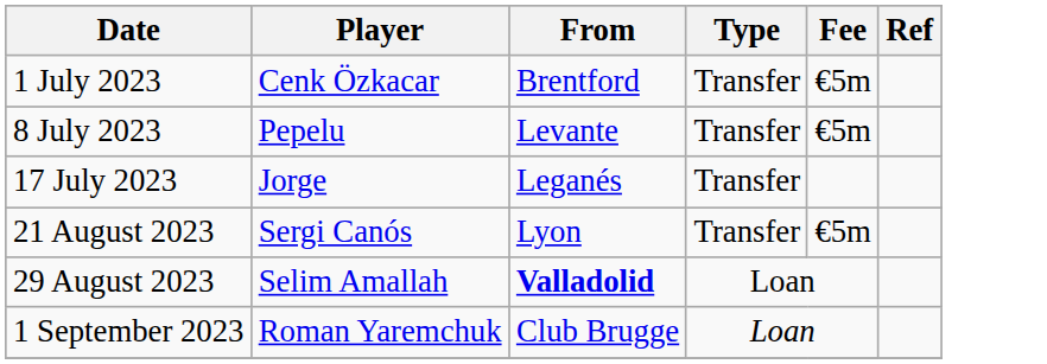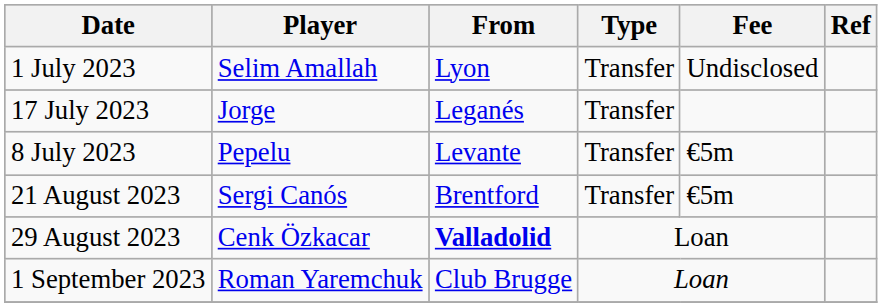1 July 2023 | Player: Cenk Özkacar -> Selim Amallah
1 July 2023 | From: Brentford -> Lyon
1 July 2023 | Fee: €5m -> Undisclosed
rows swapped: 8 July 2023 <-> 17 July 2023
21 August 2023 | From: Lyon -> Brentford
29 August 2023 | Player: Selim Amallah -> Cenk Özkacar
